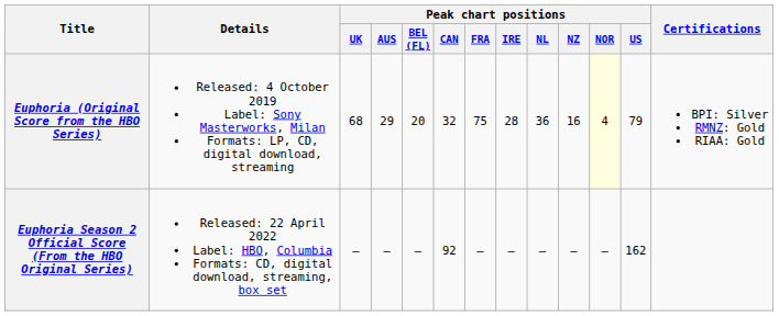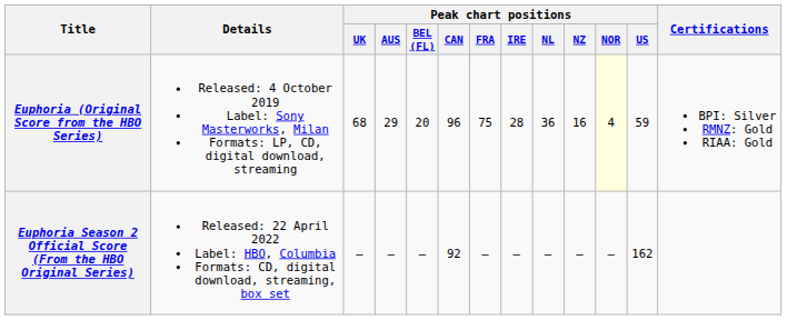Euphoria (Original Score from the HBO Series) | Peak chart positions / CAN: 32 -> 96
Euphoria (Original Score from the HBO Series) | Peak chart positions / US: 79 -> 59
